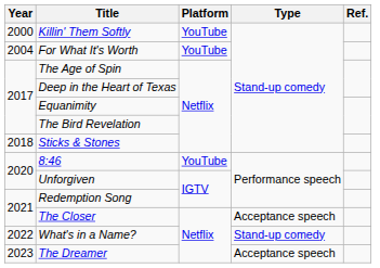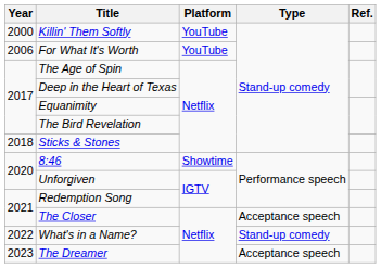For What It's Worth | Year: 2004 -> 2006
8:46 | Platform: YouTube -> Showtime
